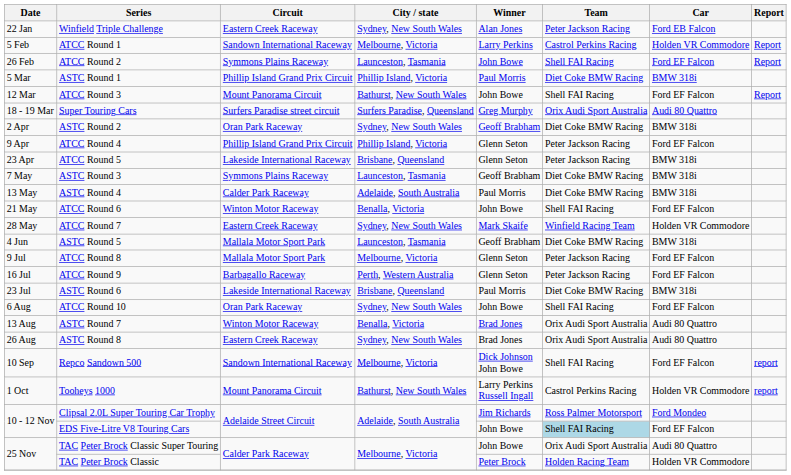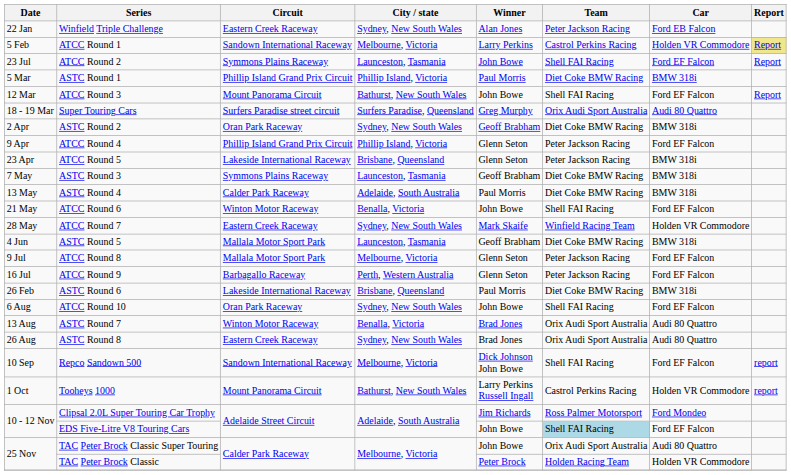ATCC Round 1 | Report: no background -> khaki background
ATCC Round 2 | Date: 26 Feb -> 23 Jul
ASTC Round 6 | Date: 23 Jul -> 26 Feb
